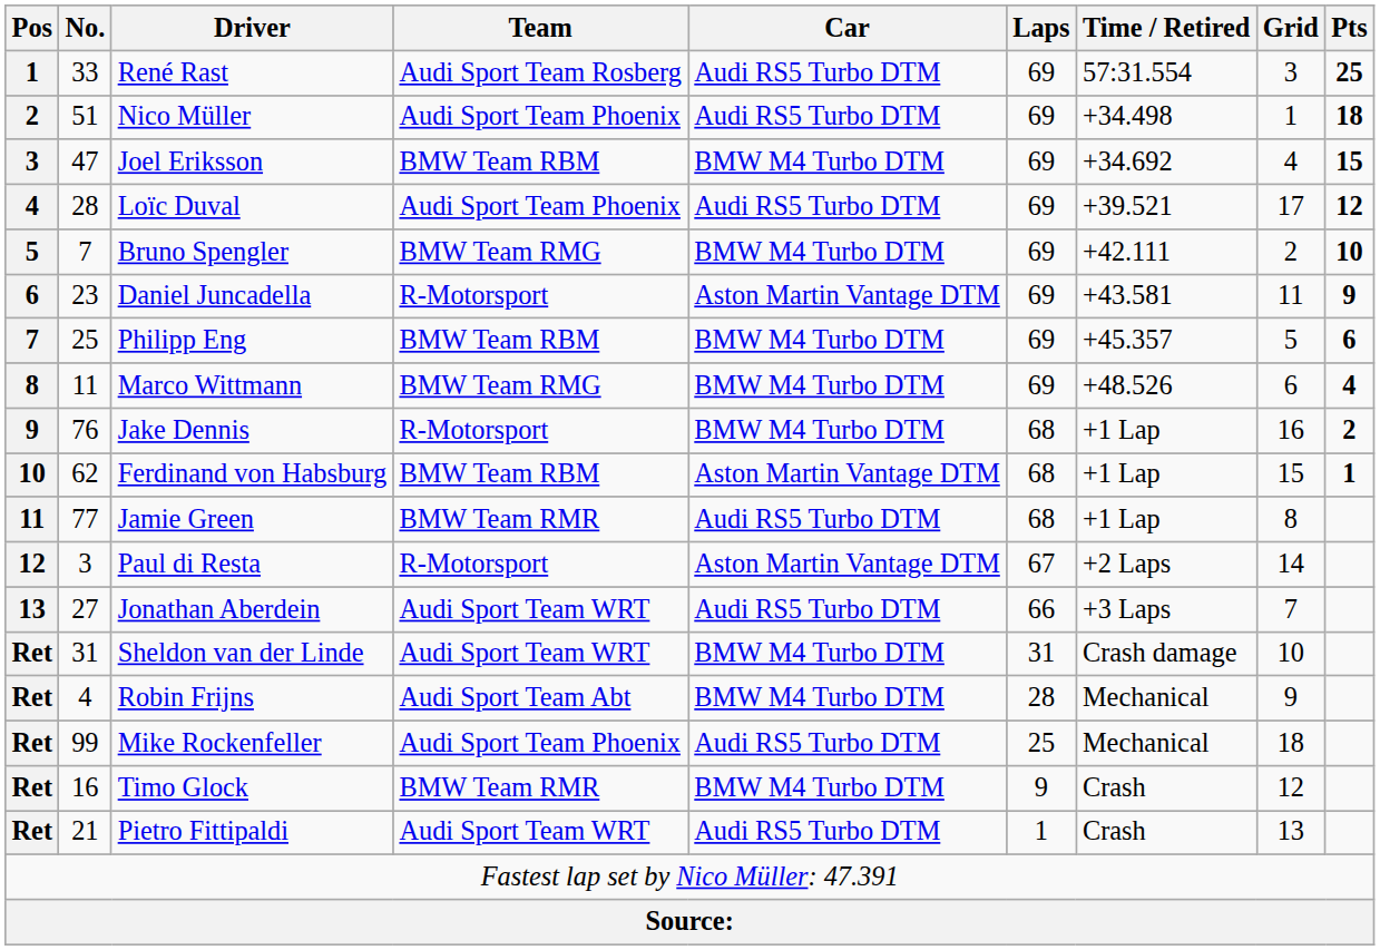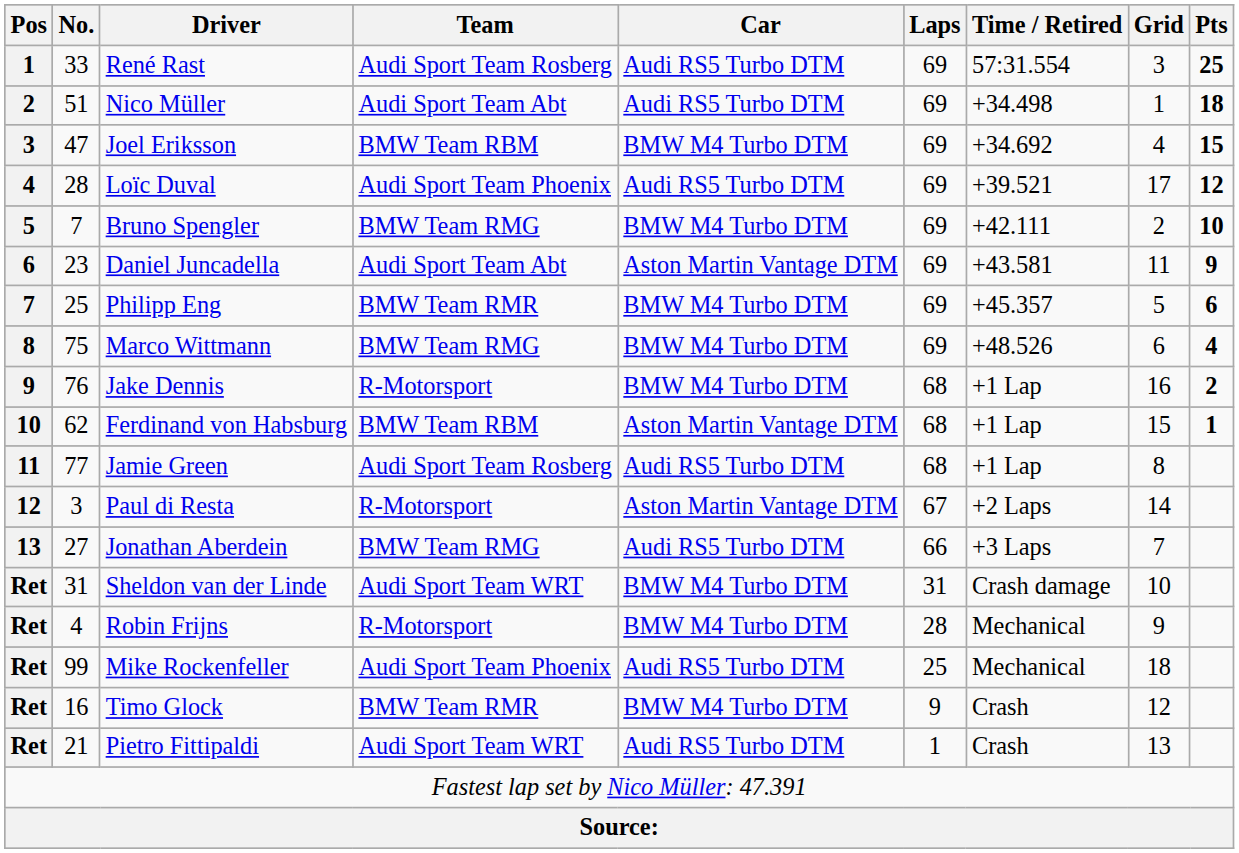Nico Müller | Team: Audi Sport Team Phoenix -> Audi Sport Team Abt
Daniel Juncadella | Team: R-Motorsport -> Audi Sport Team Abt
Philipp Eng | Team: BMW Team RBM -> BMW Team RMR
Marco Wittmann | No.: 11 -> 75
Jamie Green | Team: BMW Team RMR -> Audi Sport Team Rosberg
Jonathan Aberdein | Team: Audi Sport Team WRT -> BMW Team RMG
Robin Frijns | Team: Audi Sport Team Abt -> R-Motorsport
